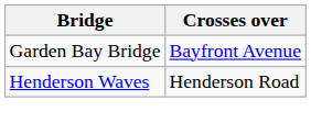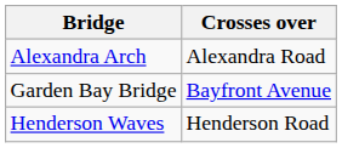+ row: Alexandra Arch | Alexandra Road
